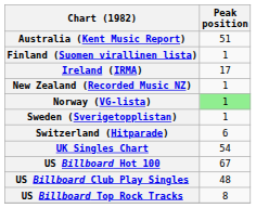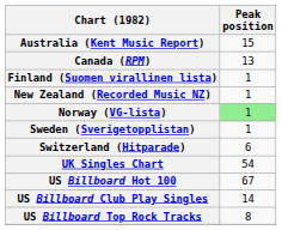Australia (Kent Music Report) | Peak position: 51 -> 15
+ row: Canada (RPM) | 13
- row: Ireland (IRMA) | 17
US Billboard Club Play Singles | Peak position: 48 -> 14
